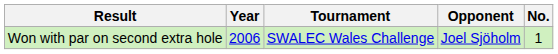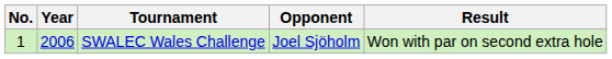columns swapped: No. <-> Result
